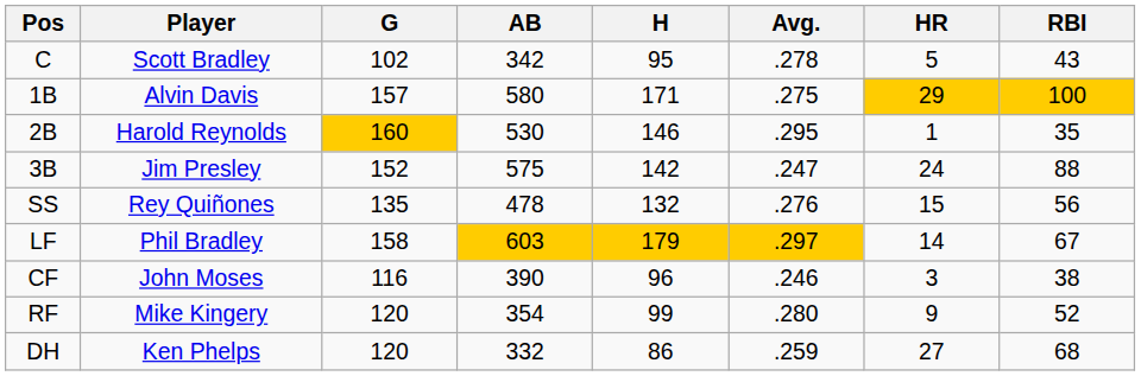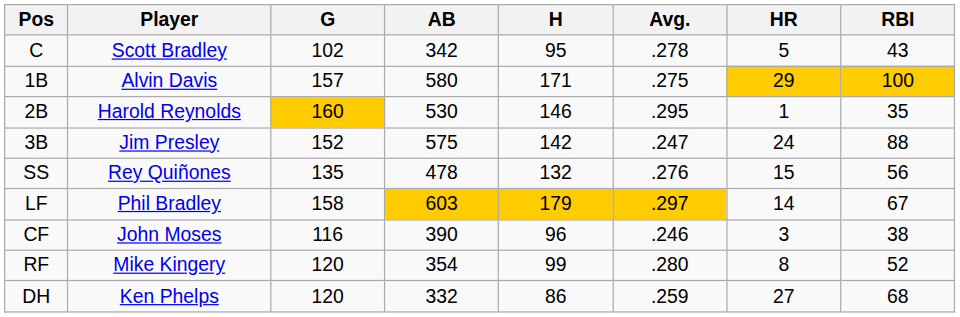RF | HR: 9 -> 8
